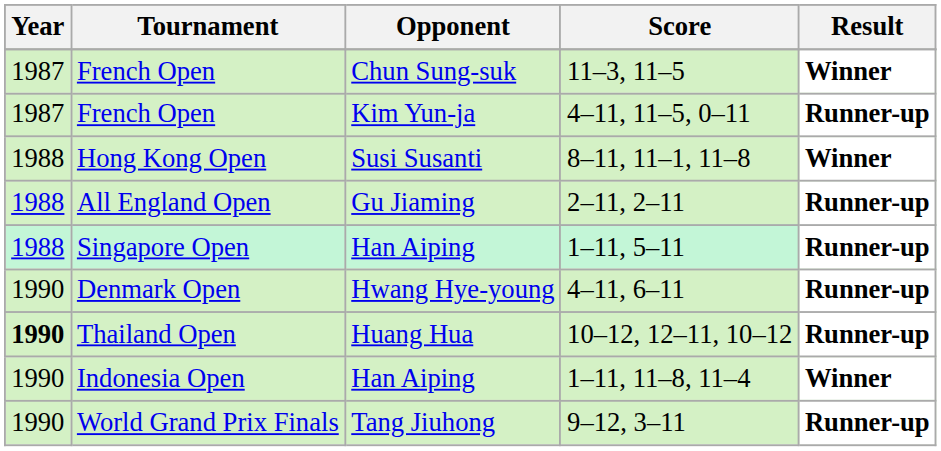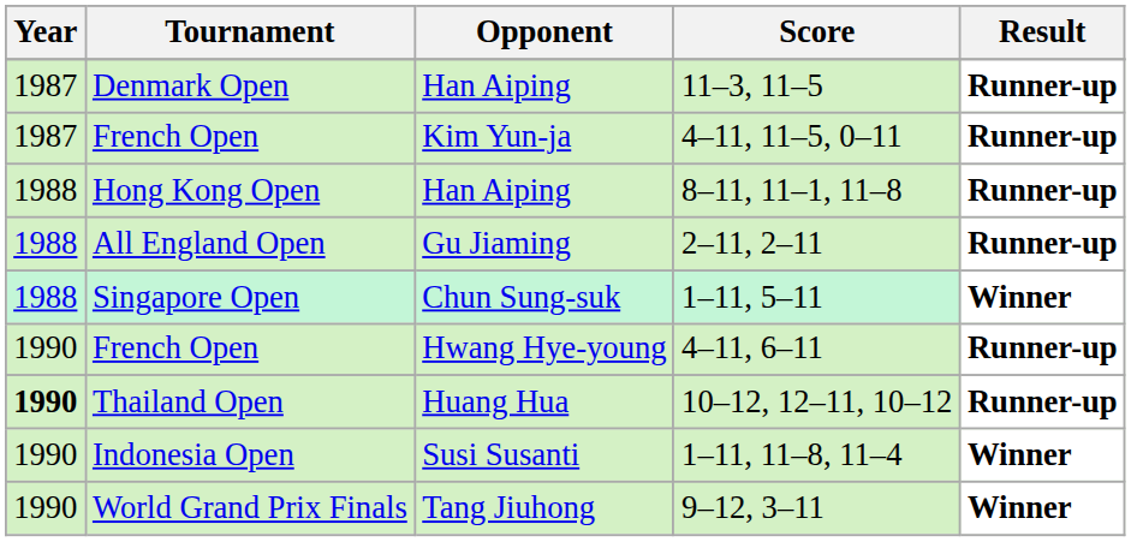11–3, 11–5 | Tournament: French Open -> Denmark Open
11–3, 11–5 | Opponent: Chun Sung-suk -> Han Aiping
11–3, 11–5 | Result: Winner -> Runner-up
8–11, 11–1, 11–8 | Opponent: Susi Susanti -> Han Aiping
8–11, 11–1, 11–8 | Result: Winner -> Runner-up
1–11, 5–11 | Opponent: Han Aiping -> Chun Sung-suk
1–11, 5–11 | Result: Runner-up -> Winner
4–11, 6–11 | Tournament: Denmark Open -> French Open
1–11, 11–8, 11–4 | Opponent: Han Aiping -> Susi Susanti
9–12, 3–11 | Result: Runner-up -> Winner
